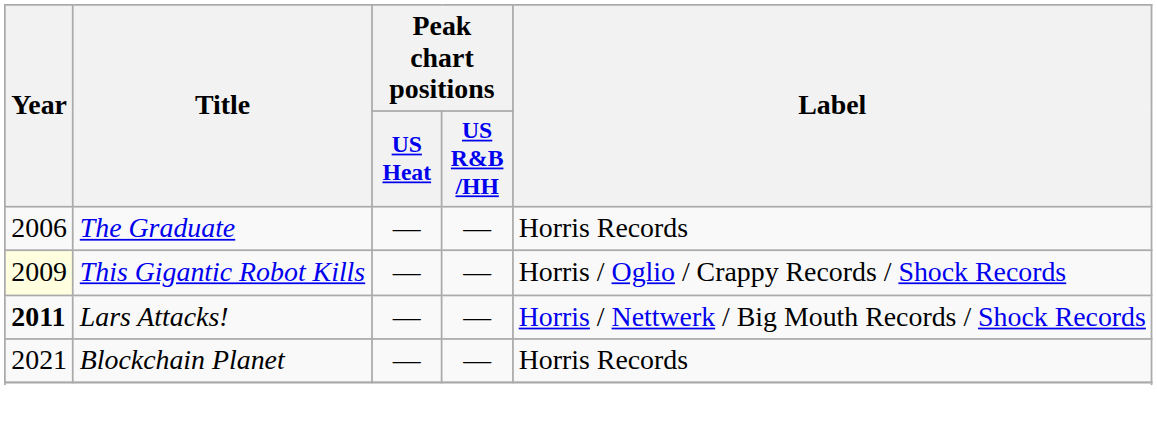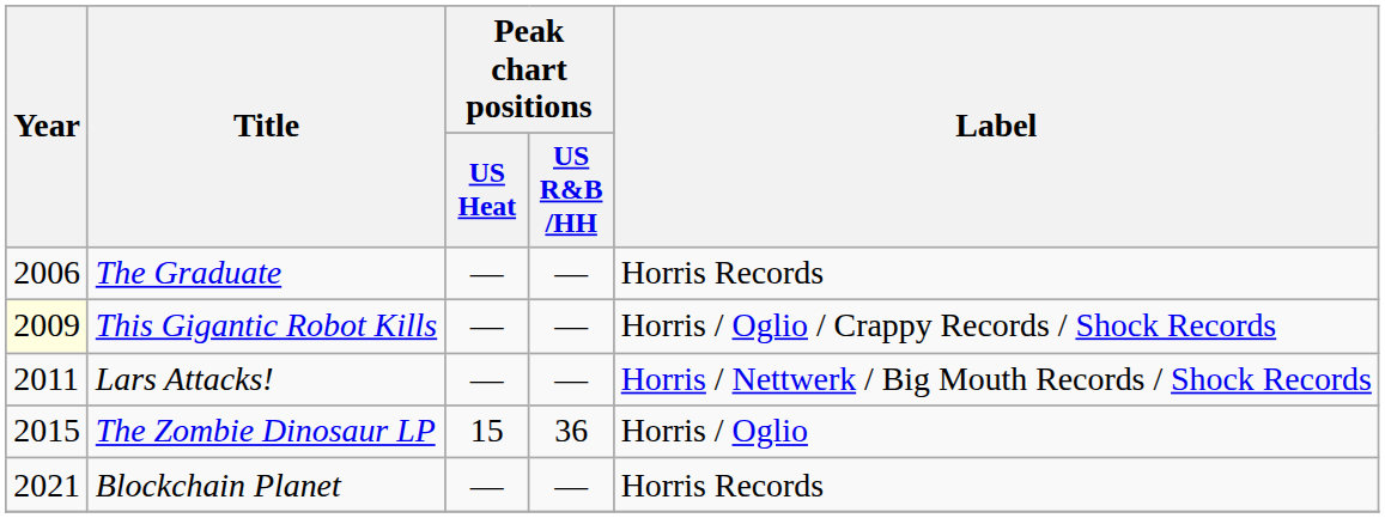Lars Attacks! | Year: bold -> normal
+ row: 2015 | The Zombie Dinosaur LP | 15 | 36 | Horris / Oglio
